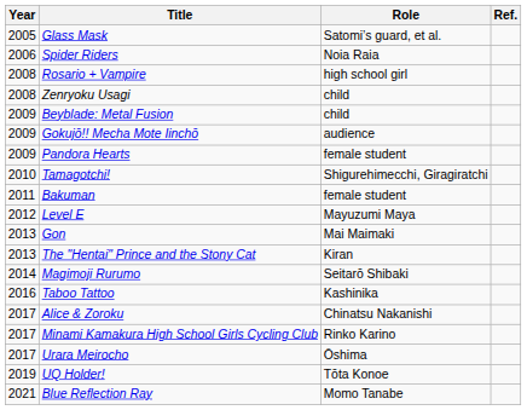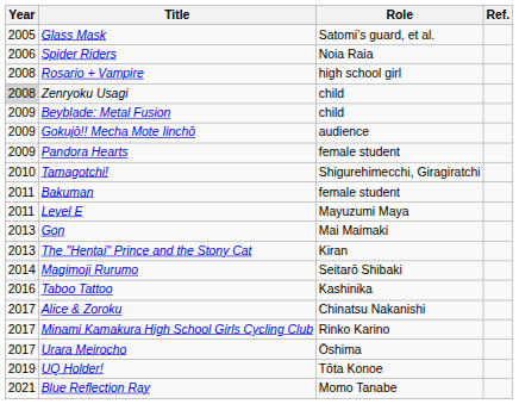Zenryoku Usagi | Year: no background -> lightgrey background
Level E | Year: 2012 -> 2011
